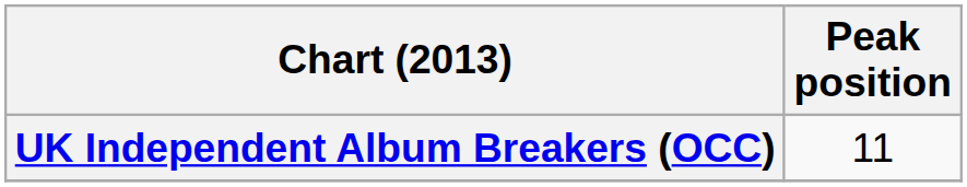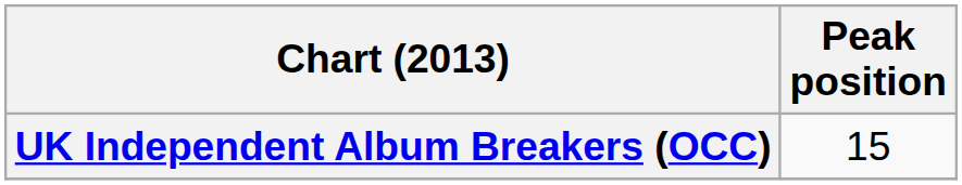UK Independent Album Breakers (OCC) | Peak position: 11 -> 15
